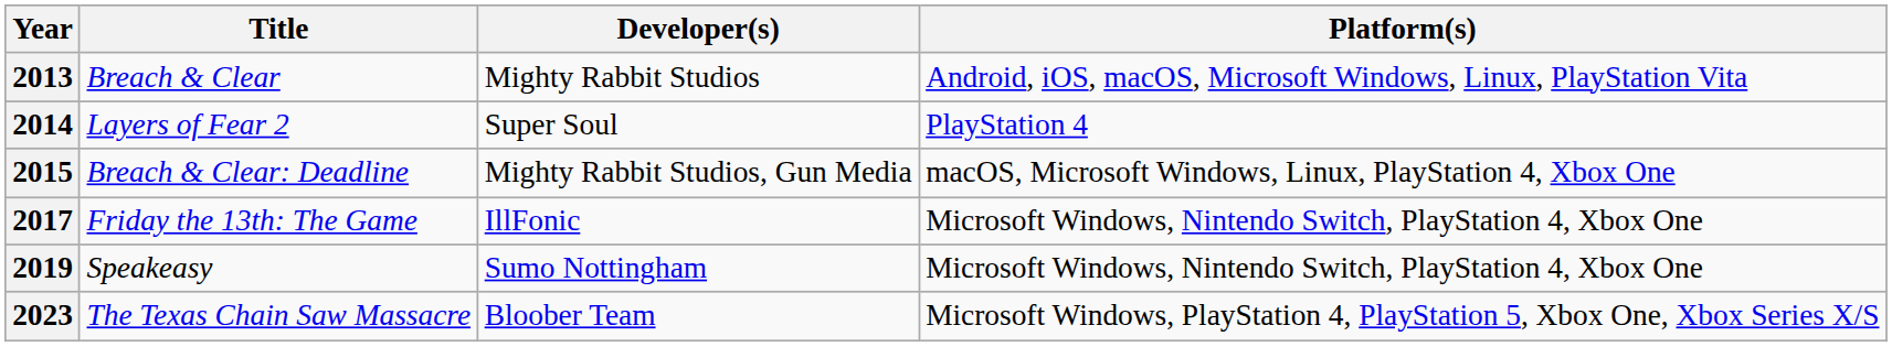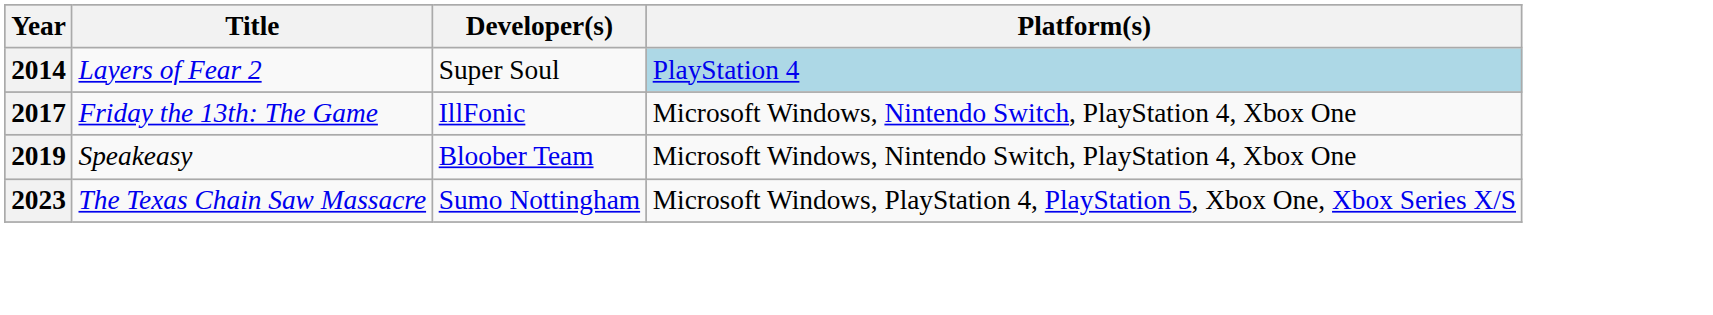- row: 2013 | Breach & Clear | Mighty Rabbit Studios | Android, iOS, macOS, Microsoft Windows, Linux, PlayStation Vita
2014 | Platform(s): no background -> lightblue background
- row: 2015 | Breach & Clear: Deadline | Mighty Rabbit Studios, Gun Media | macOS, Microsoft Windows, Linux, PlayStation 4, Xbox One
2019 | Developer(s): Sumo Nottingham -> Bloober Team
2023 | Developer(s): Bloober Team -> Sumo Nottingham
